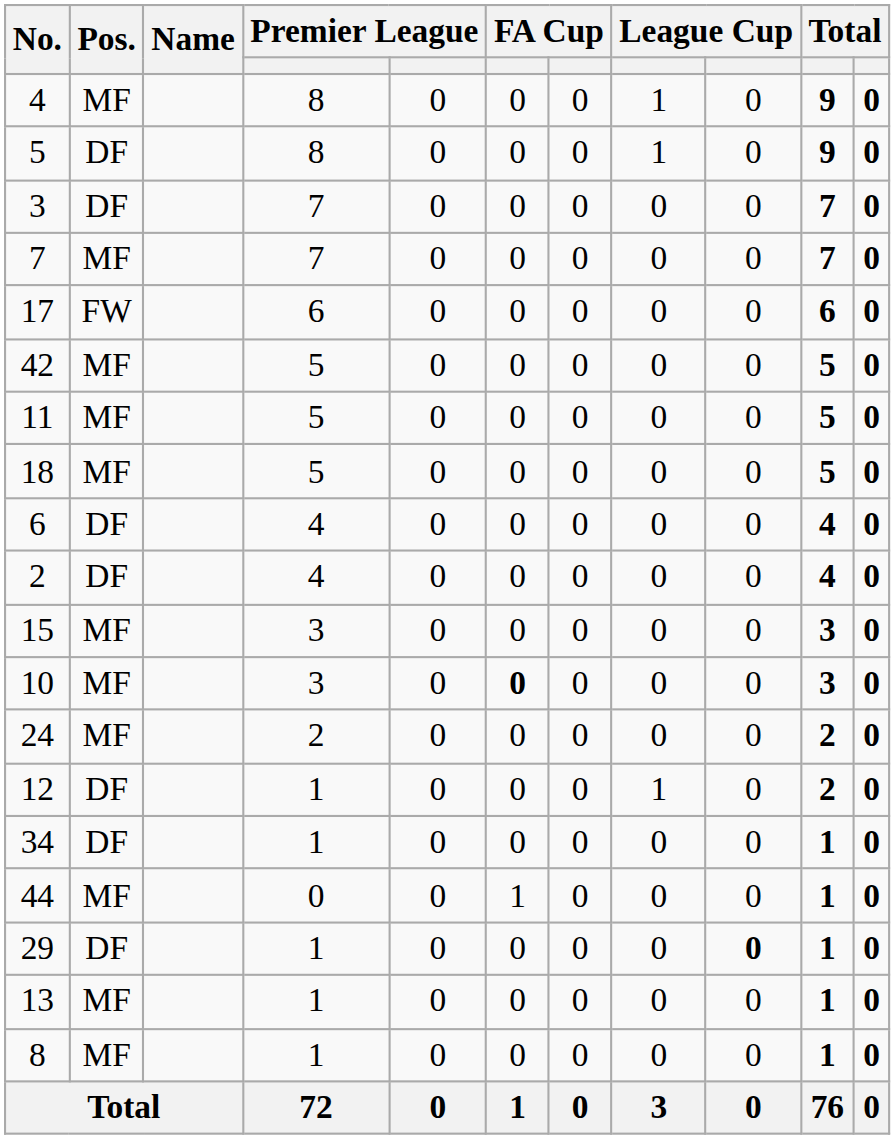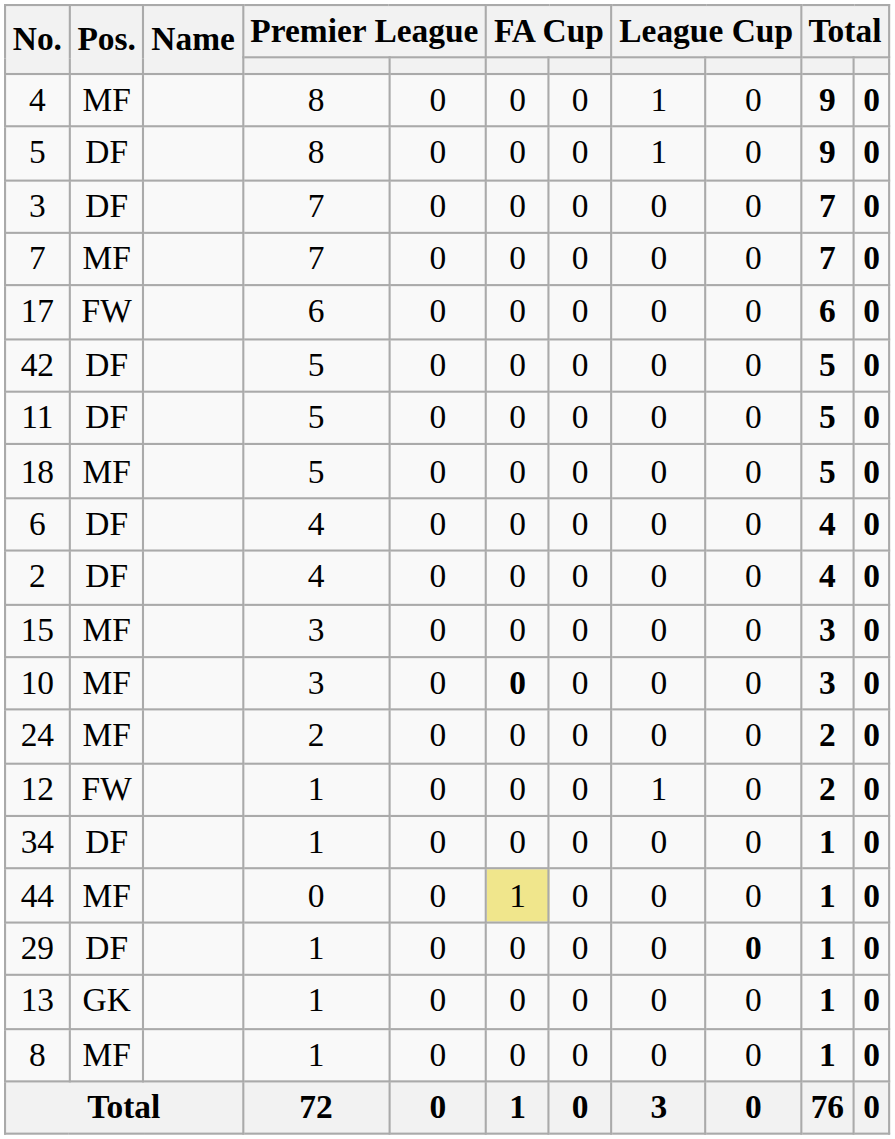42 | Pos.: MF -> DF
11 | Pos.: MF -> DF
12 | Pos.: DF -> FW
44 | column 6: no background -> khaki background
13 | Pos.: MF -> GK
